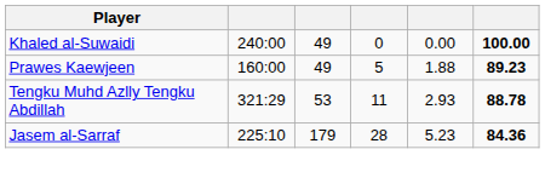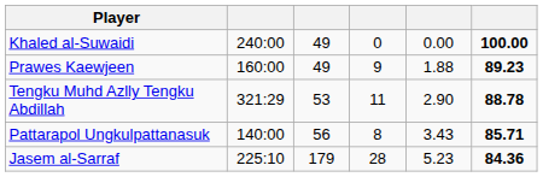Prawes Kaewjeen | column 4: 5 -> 9
Tengku Muhd Azlly Tengku Abdillah | column 5: 2.93 -> 2.90
+ row: Pattarapol Ungkulpattanasuk | 140:00 | 56 | 8 | 3.43 | 85.71
